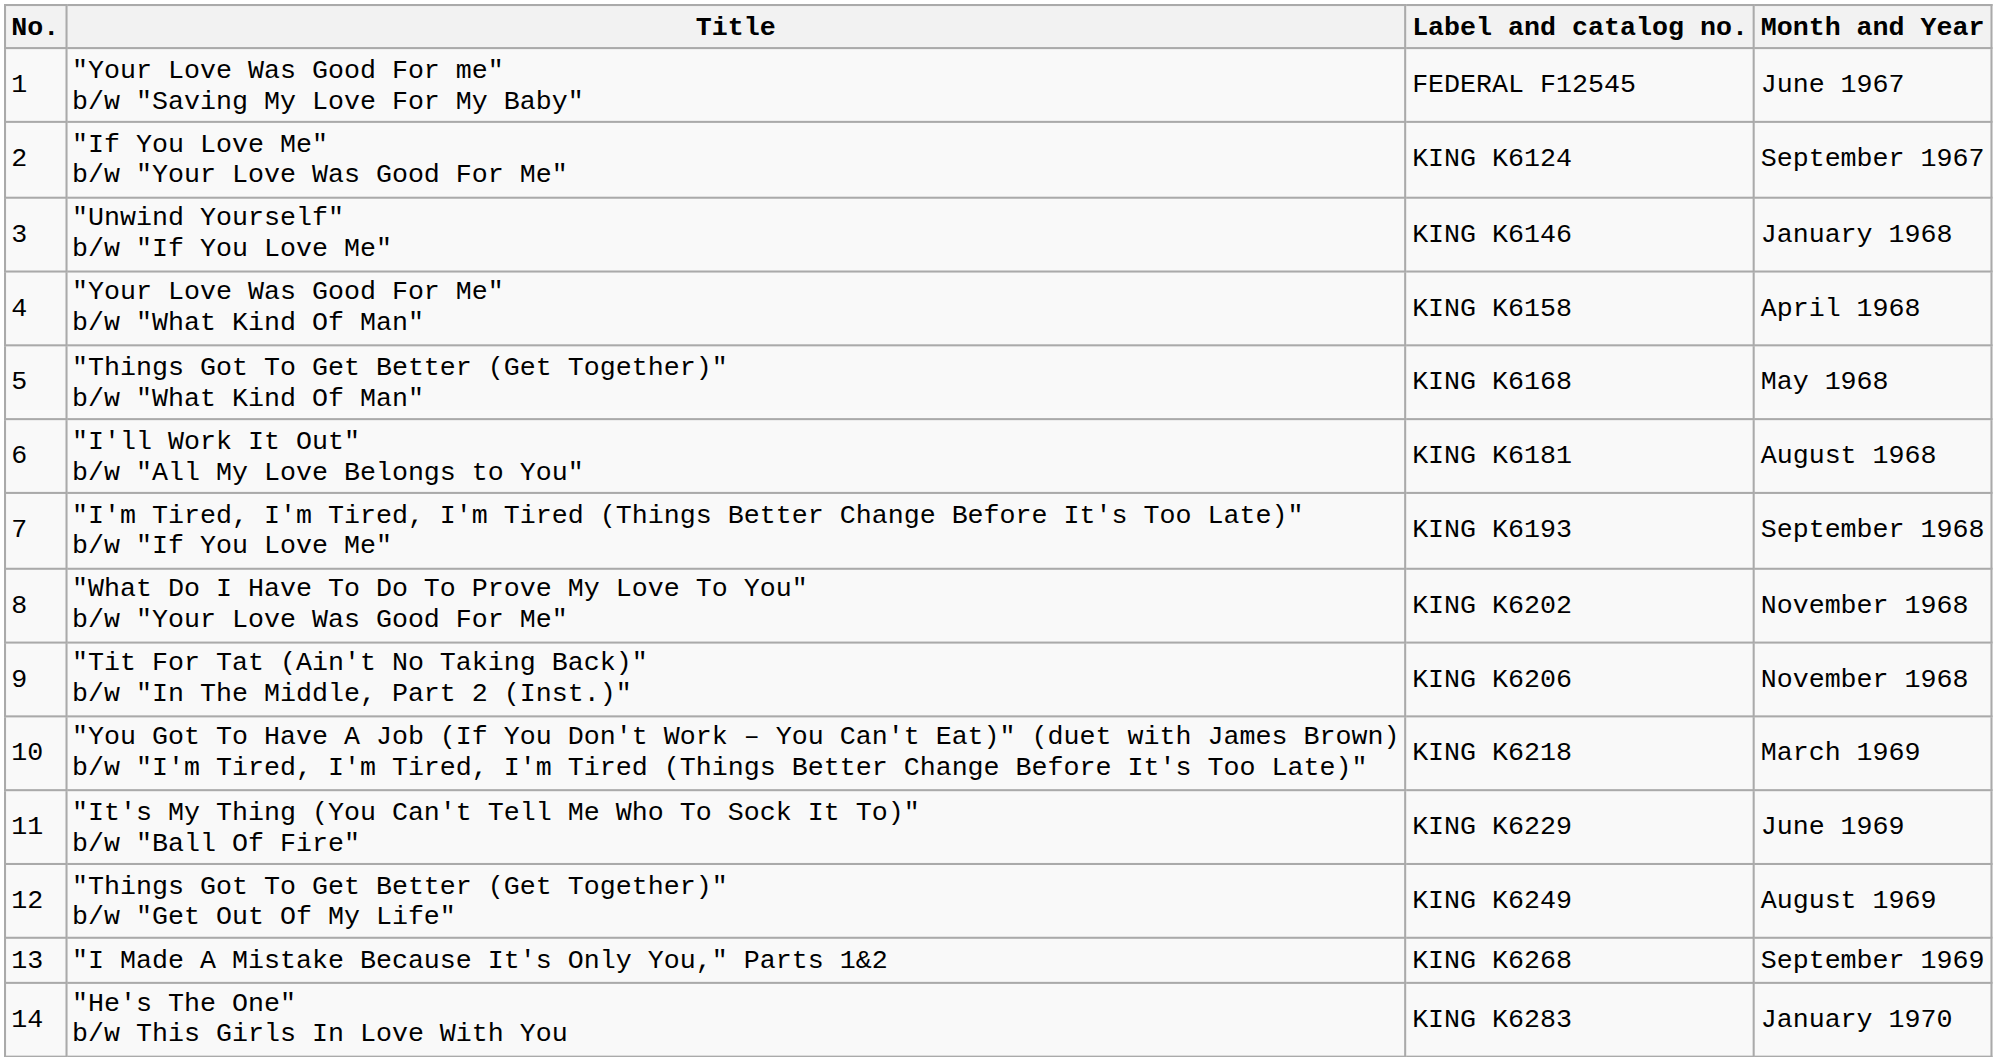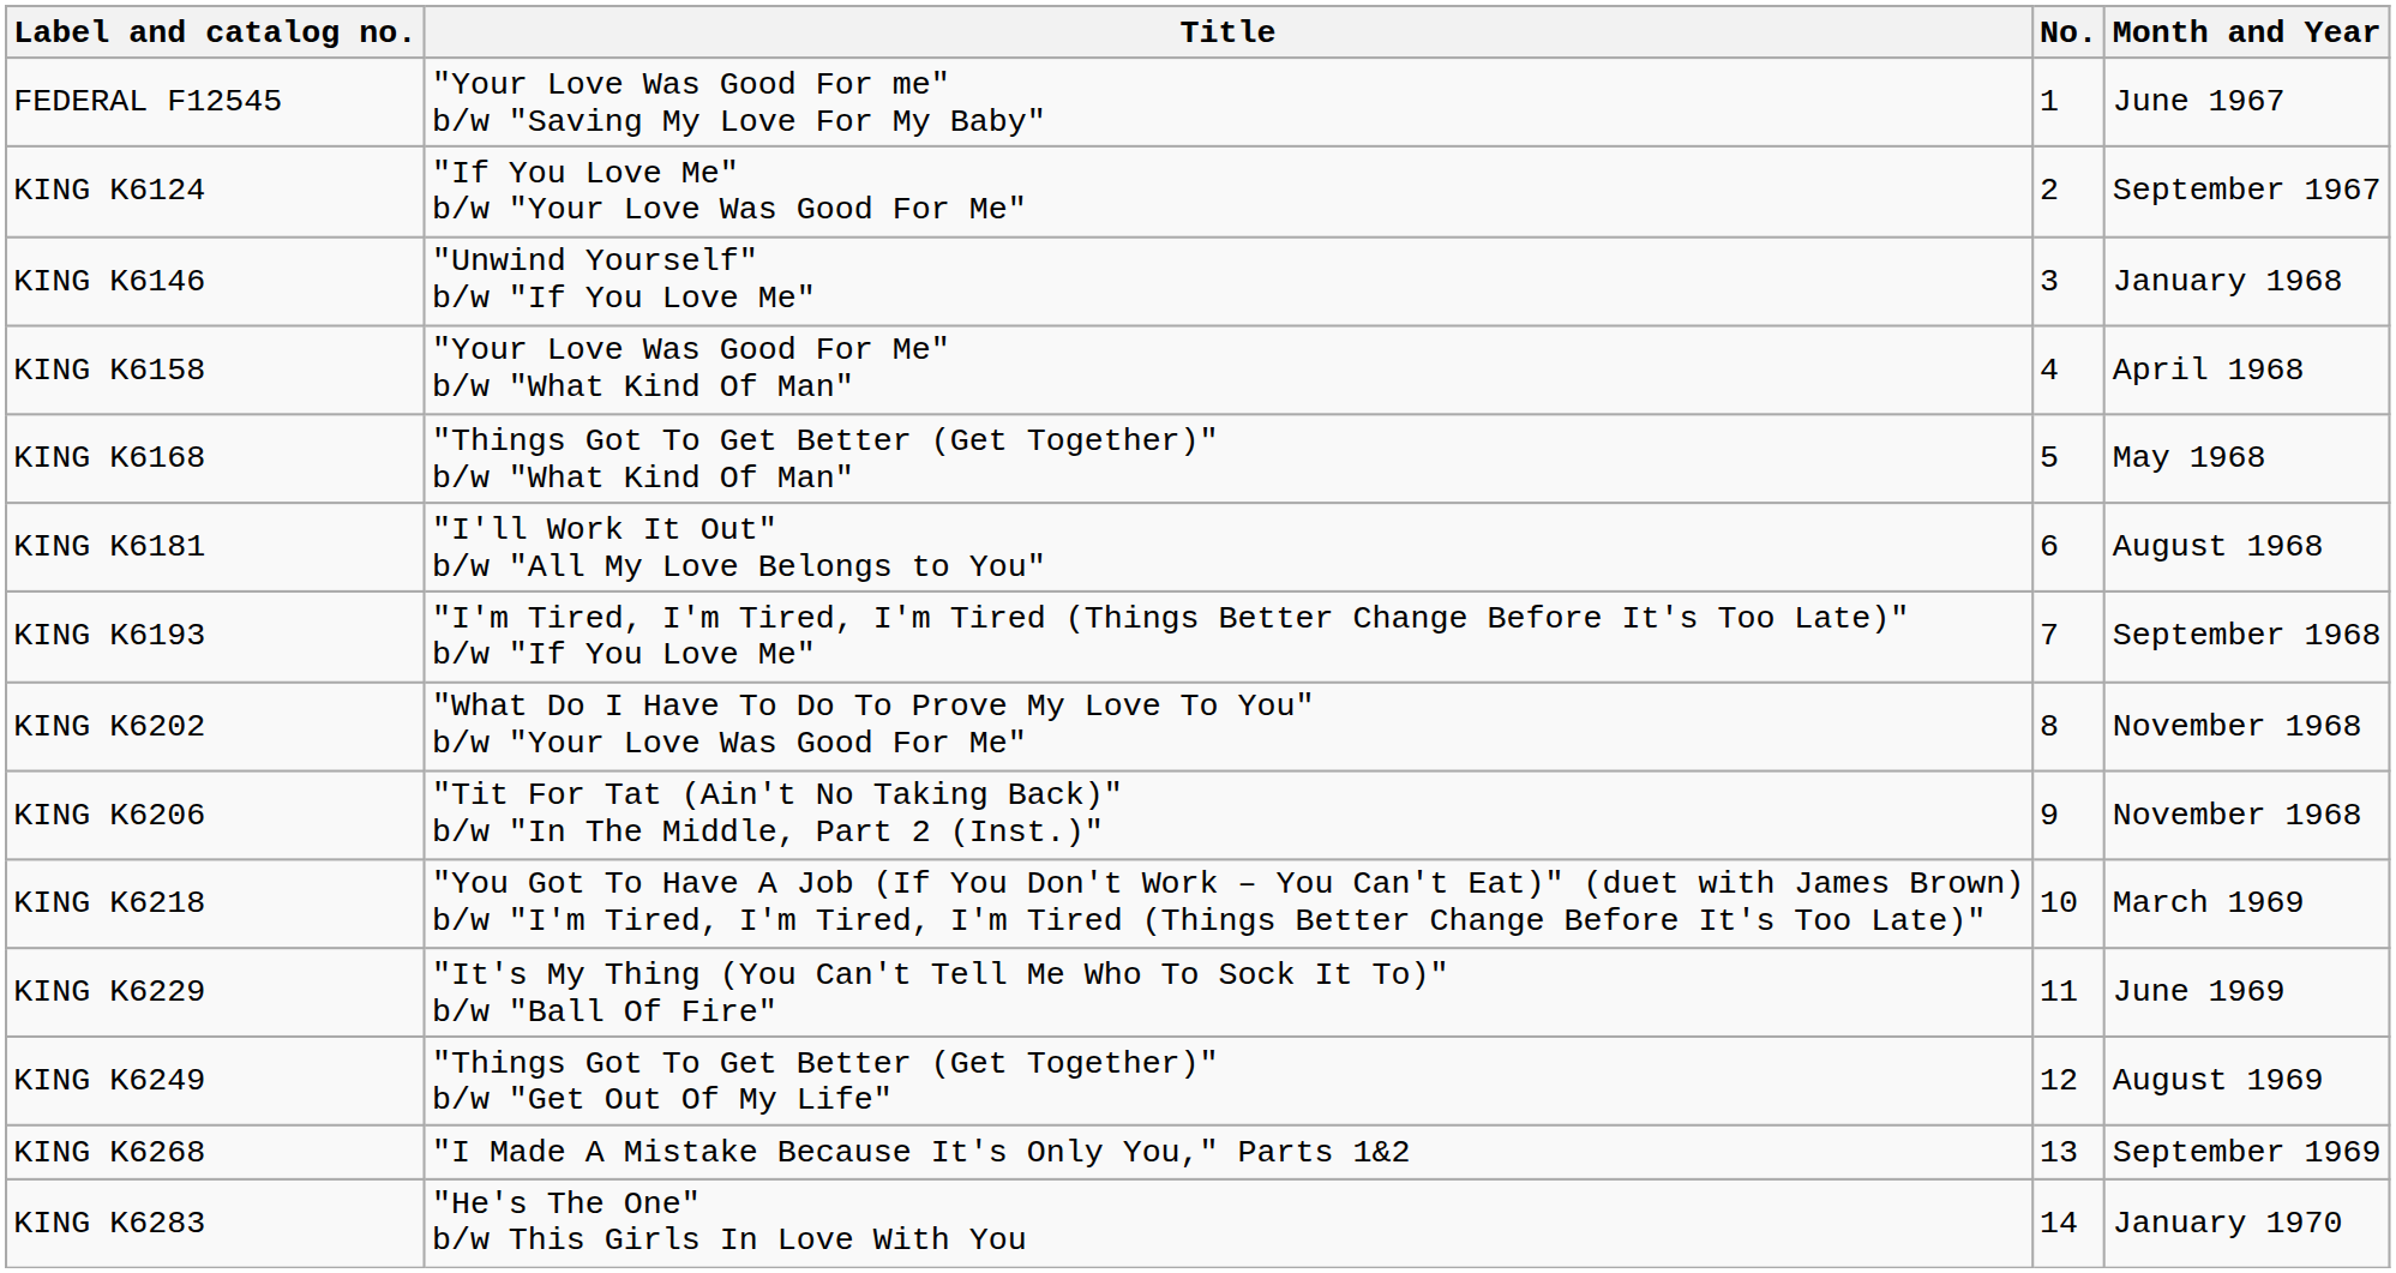columns swapped: No. <-> Label and catalog no.
